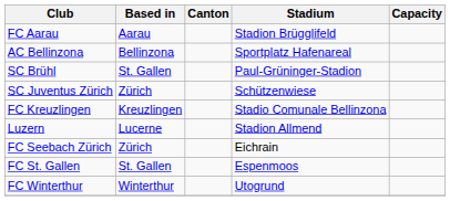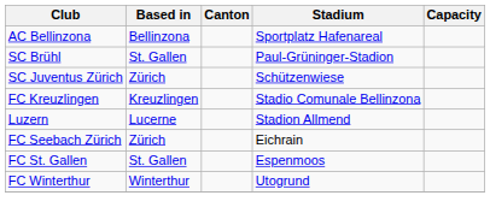- row: FC Aarau | Aarau | Stadion Brügglifeld
